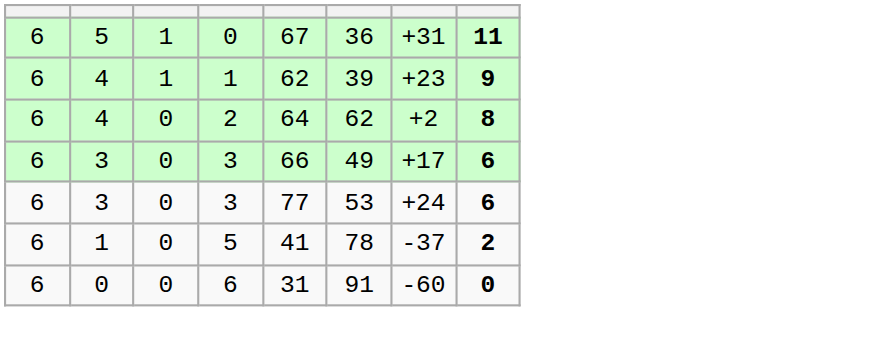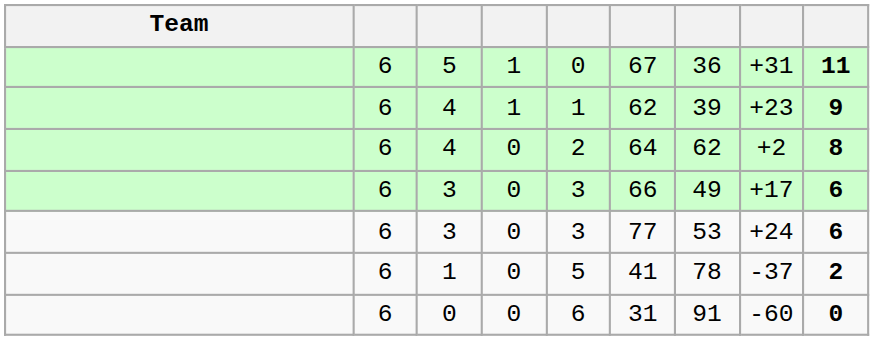+ column: Team
